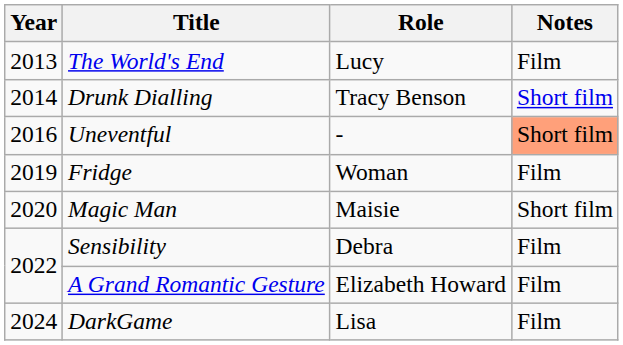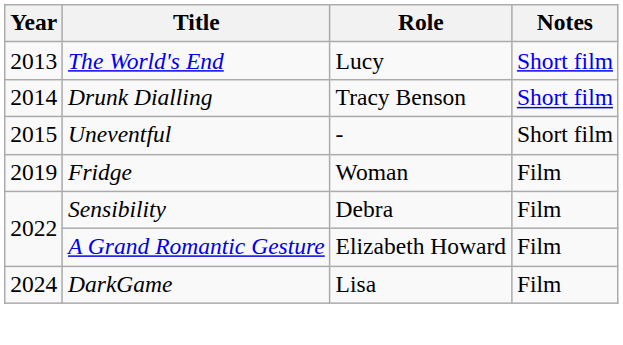The World's End | Notes: Film -> Short film
Uneventful | Year: 2016 -> 2015
Uneventful | Notes: lightsalmon background -> no background
- row: 2020 | Magic Man | Maisie | Short film
